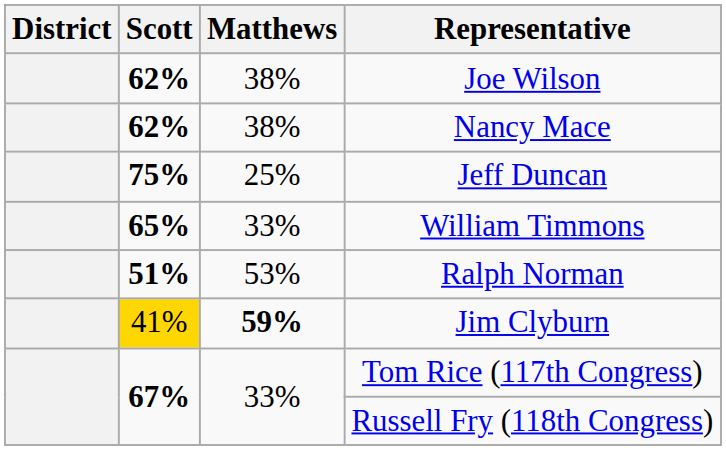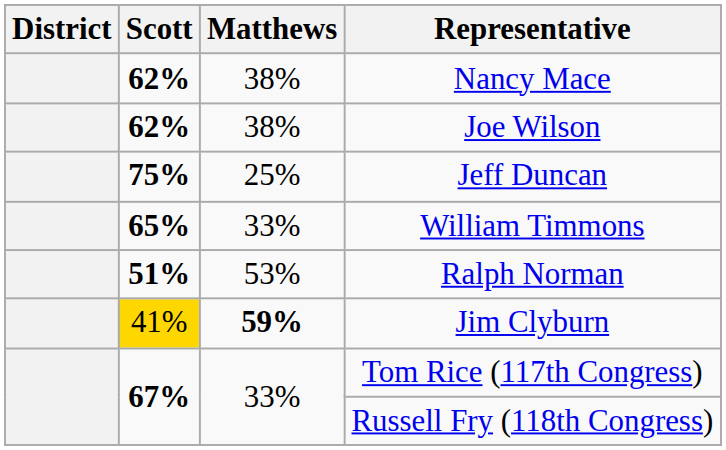rows swapped: Nancy Mace <-> Joe Wilson
